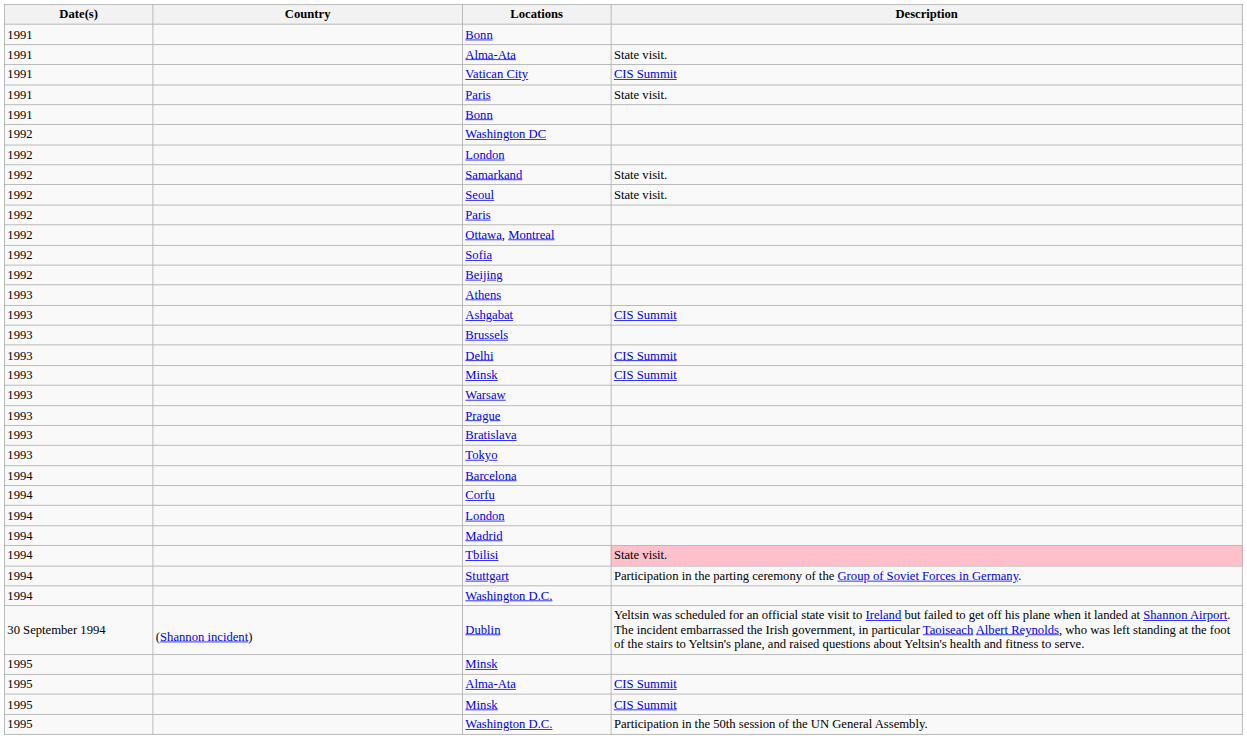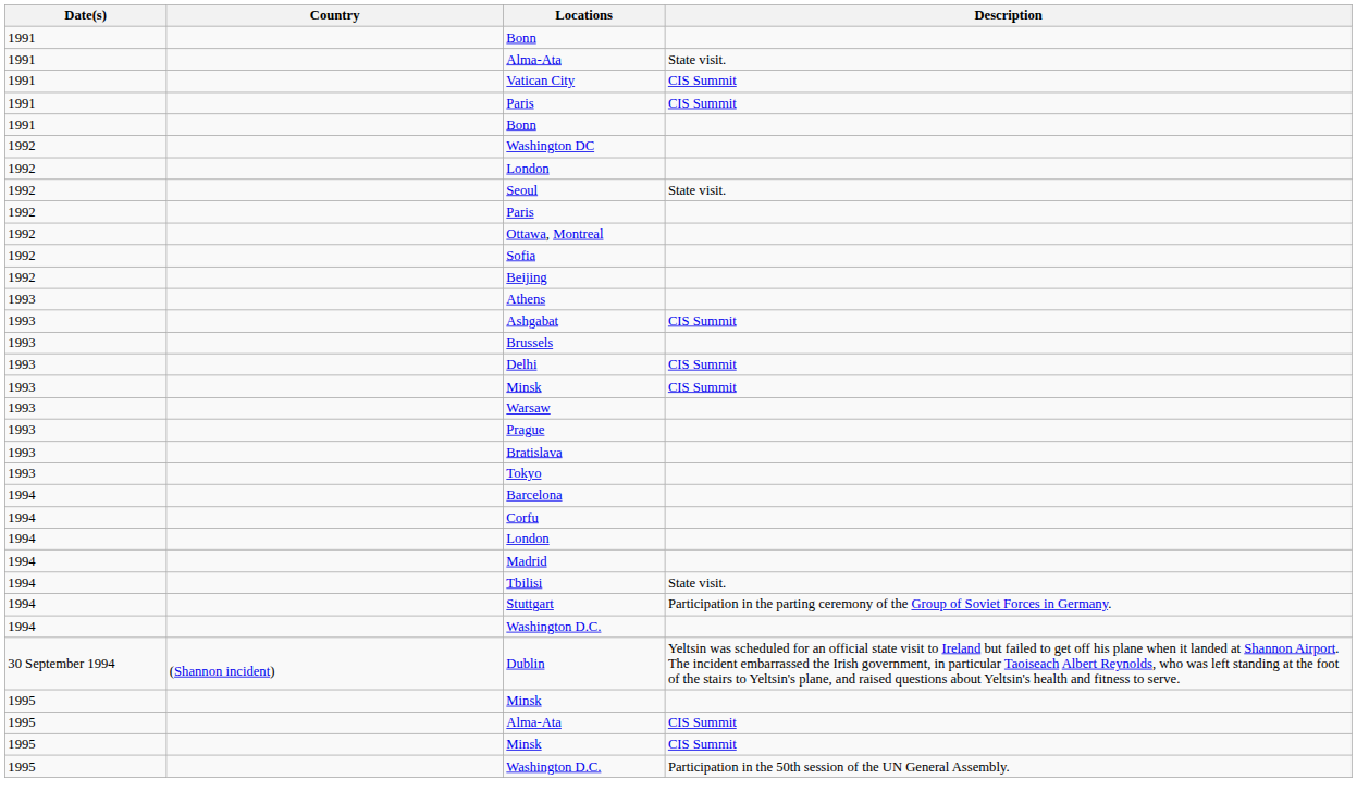1991 / Paris | Description: State visit. -> CIS Summit
- row: 1992 | Samarkand | State visit.
Tbilisi | Description: pink background -> no background
